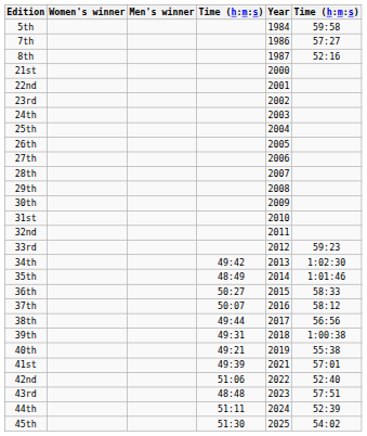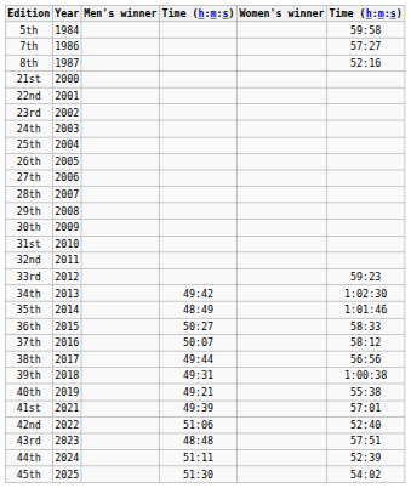columns swapped: Year <-> Women's winner
